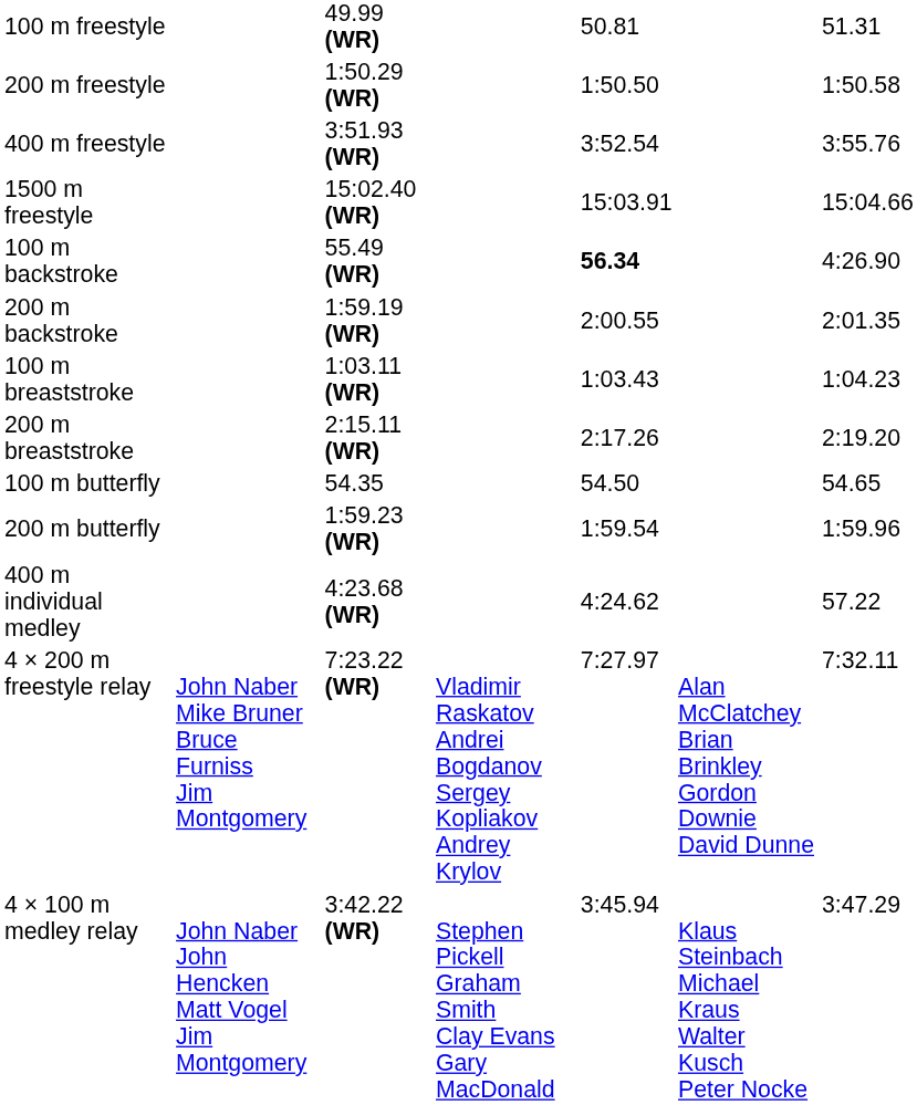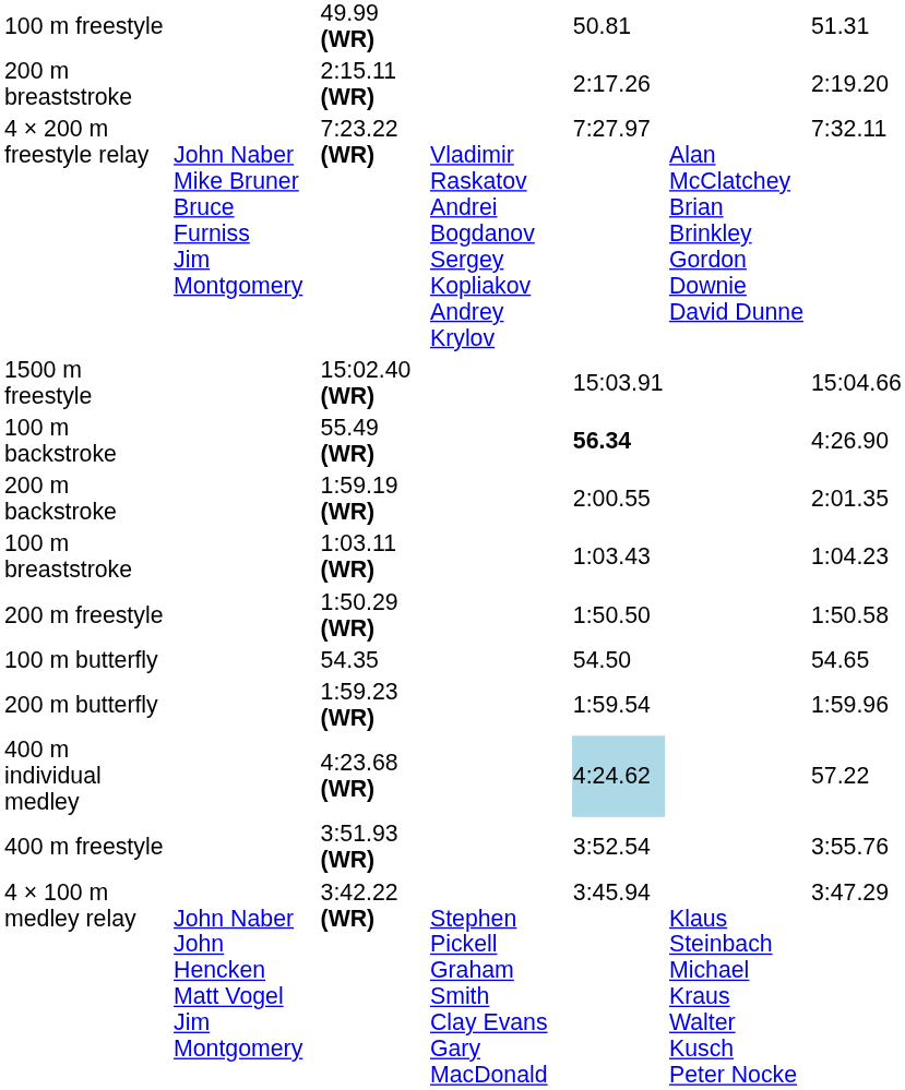rows swapped: 200 m freestyle <-> 200 m breaststroke
rows swapped: 400 m freestyle <-> 4 × 200 m freestyle relay
400 m individual medley | column 5: no background -> lightblue background
